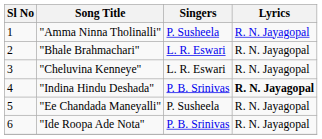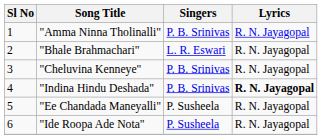"Amma Ninna Tholinalli" | Singers: P. Susheela -> P. B. Srinivas
"Cheluvina Kenneye" | Singers: L. R. Eswari -> P. B. Srinivas
"Ide Roopa Ade Nota" | Singers: P. B. Srinivas -> P. Susheela
